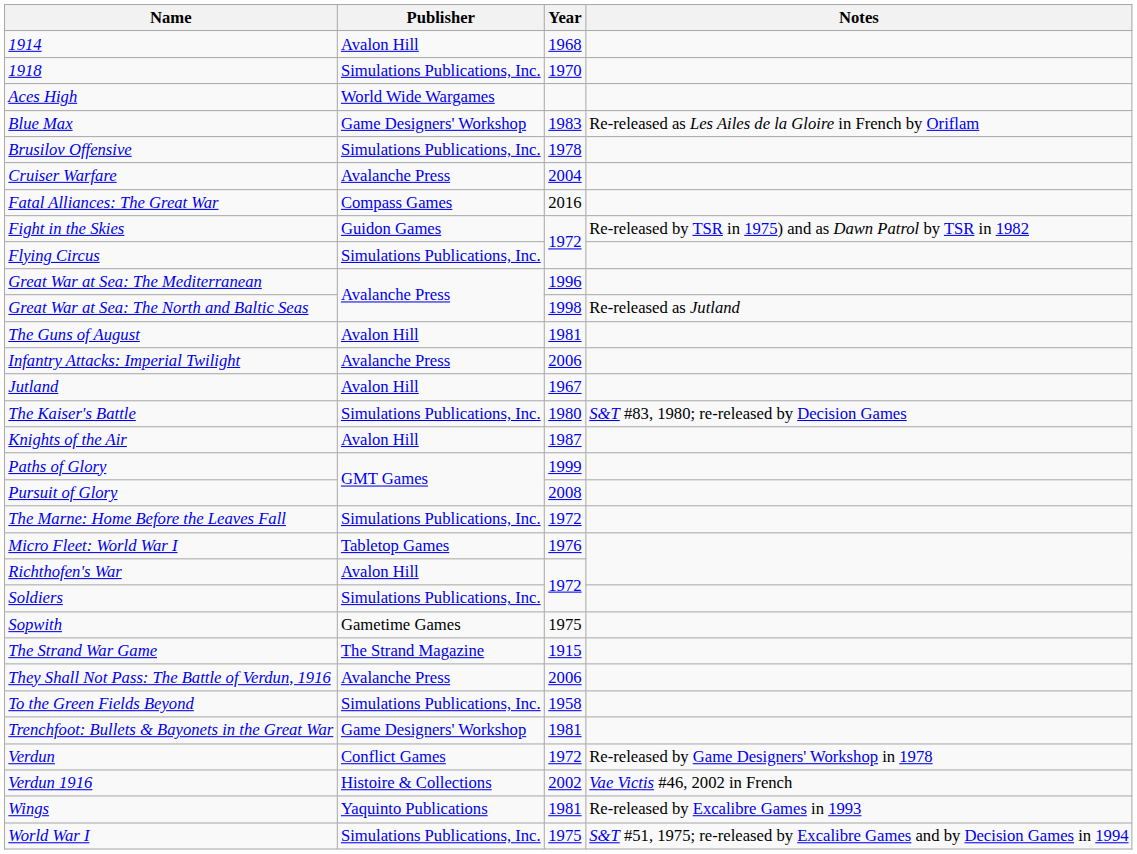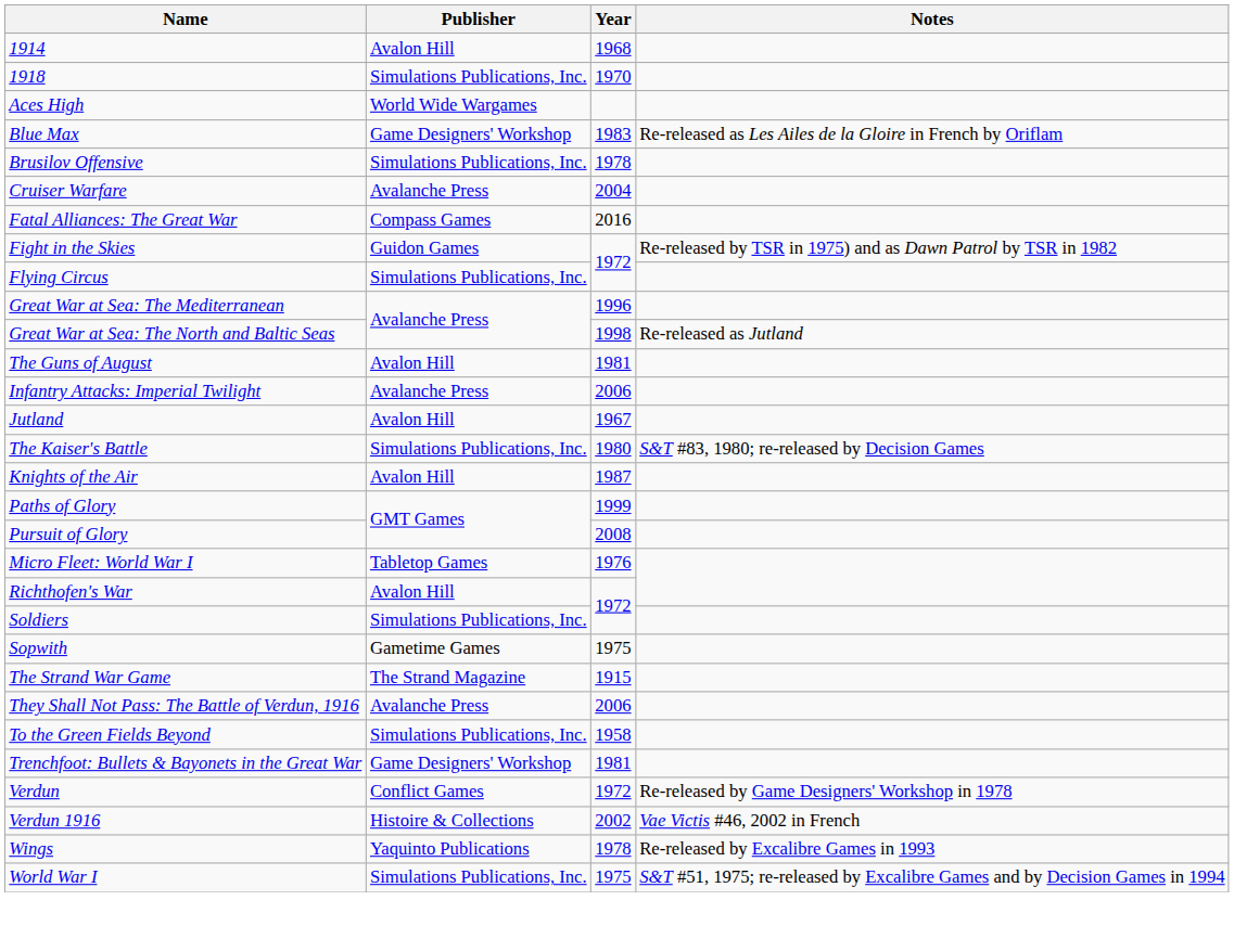- row: The Marne: Home Before the Leaves Fall | Simulations Publications, Inc. | 1972
Wings | Year: 1981 -> 1978
